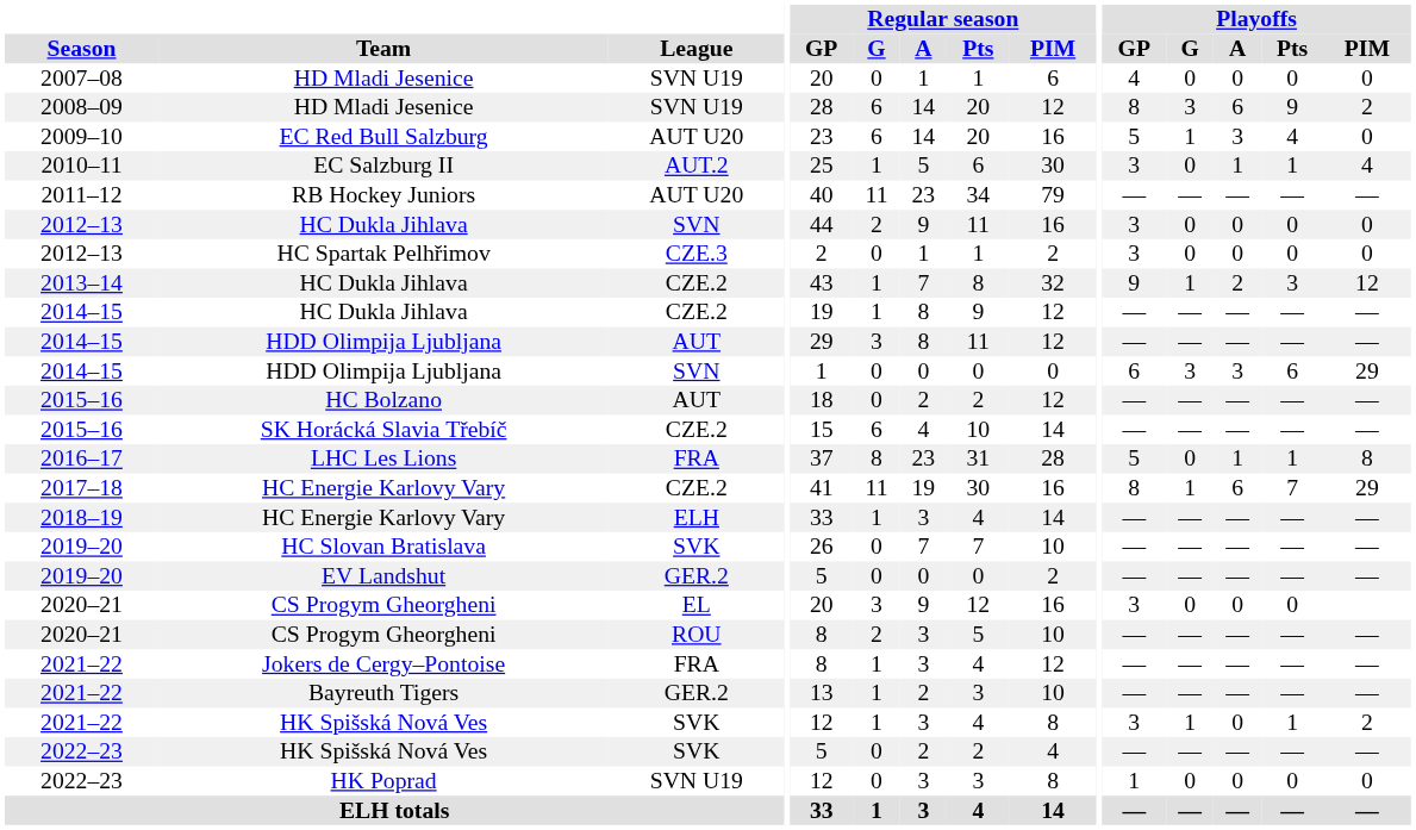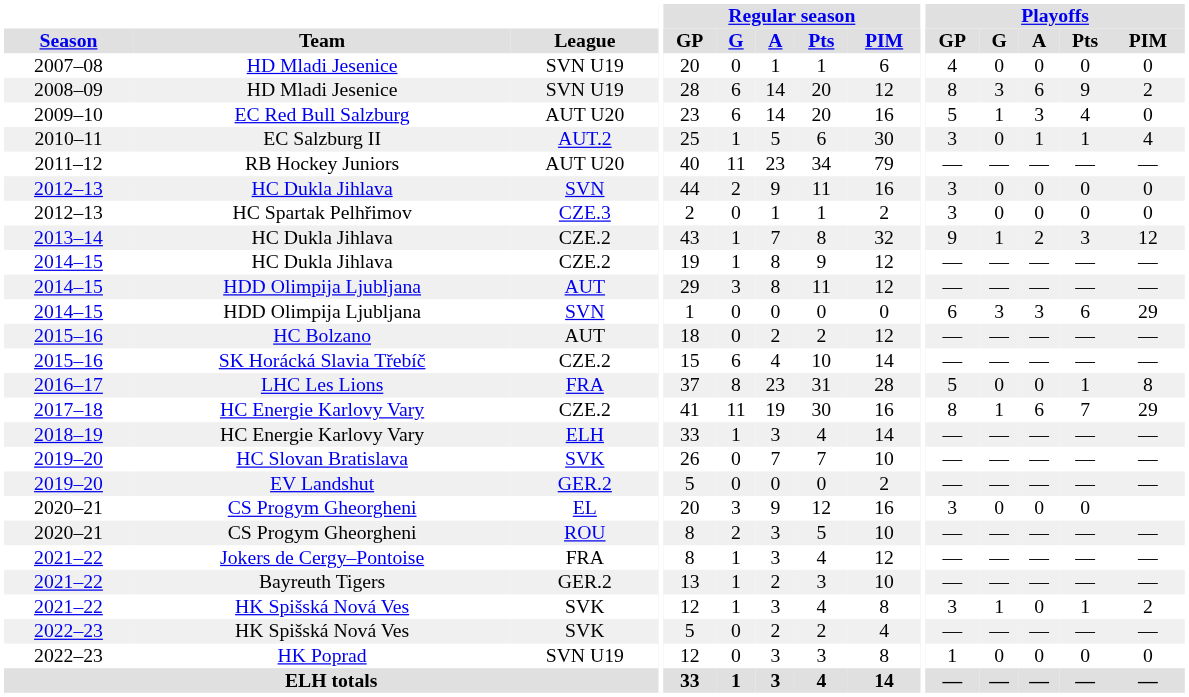LHC Les Lions | Playoffs / A: 1 -> 0
